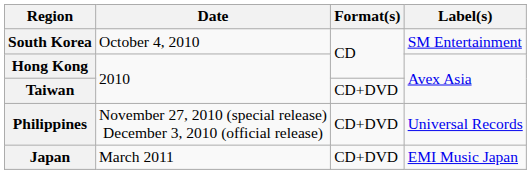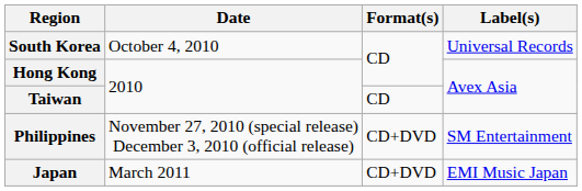South Korea | Label(s): SM Entertainment -> Universal Records
Taiwan | Format(s): CD+DVD -> CD
Philippines | Label(s): Universal Records -> SM Entertainment
